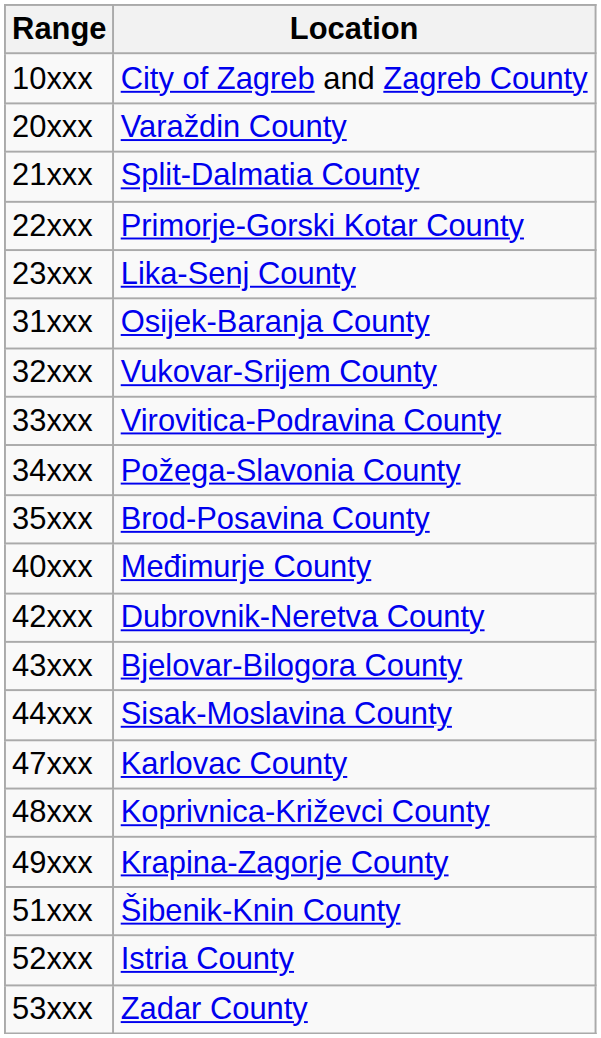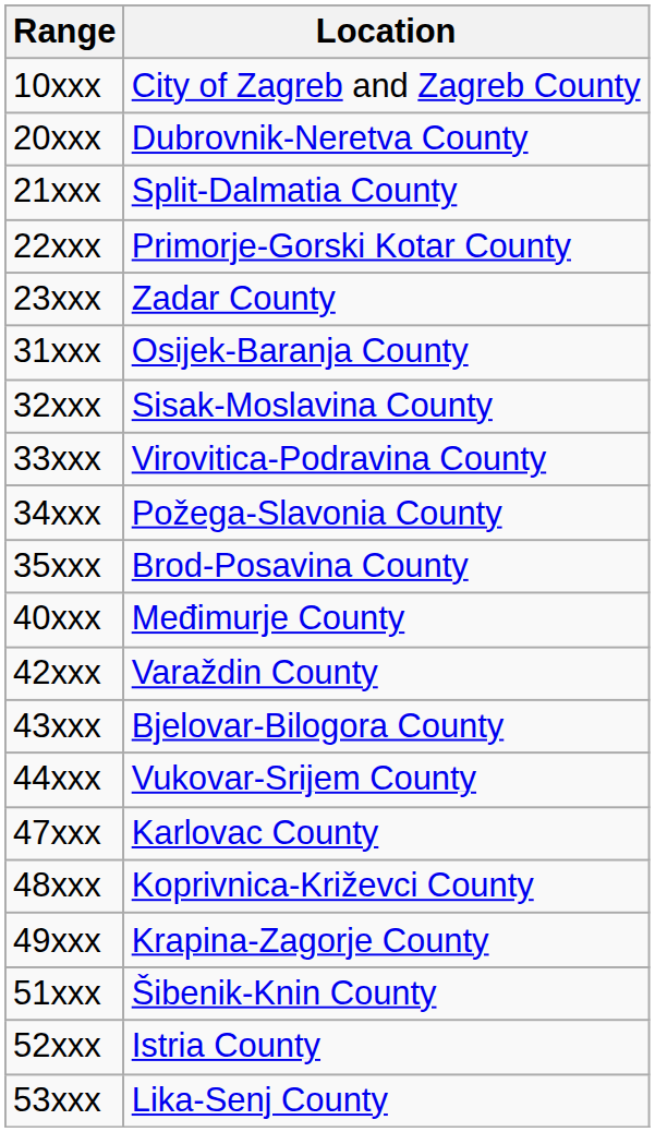20xxx | Location: Varaždin County -> Dubrovnik-Neretva County
23xxx | Location: Lika-Senj County -> Zadar County
32xxx | Location: Vukovar-Srijem County -> Sisak-Moslavina County
42xxx | Location: Dubrovnik-Neretva County -> Varaždin County
44xxx | Location: Sisak-Moslavina County -> Vukovar-Srijem County
53xxx | Location: Zadar County -> Lika-Senj County
